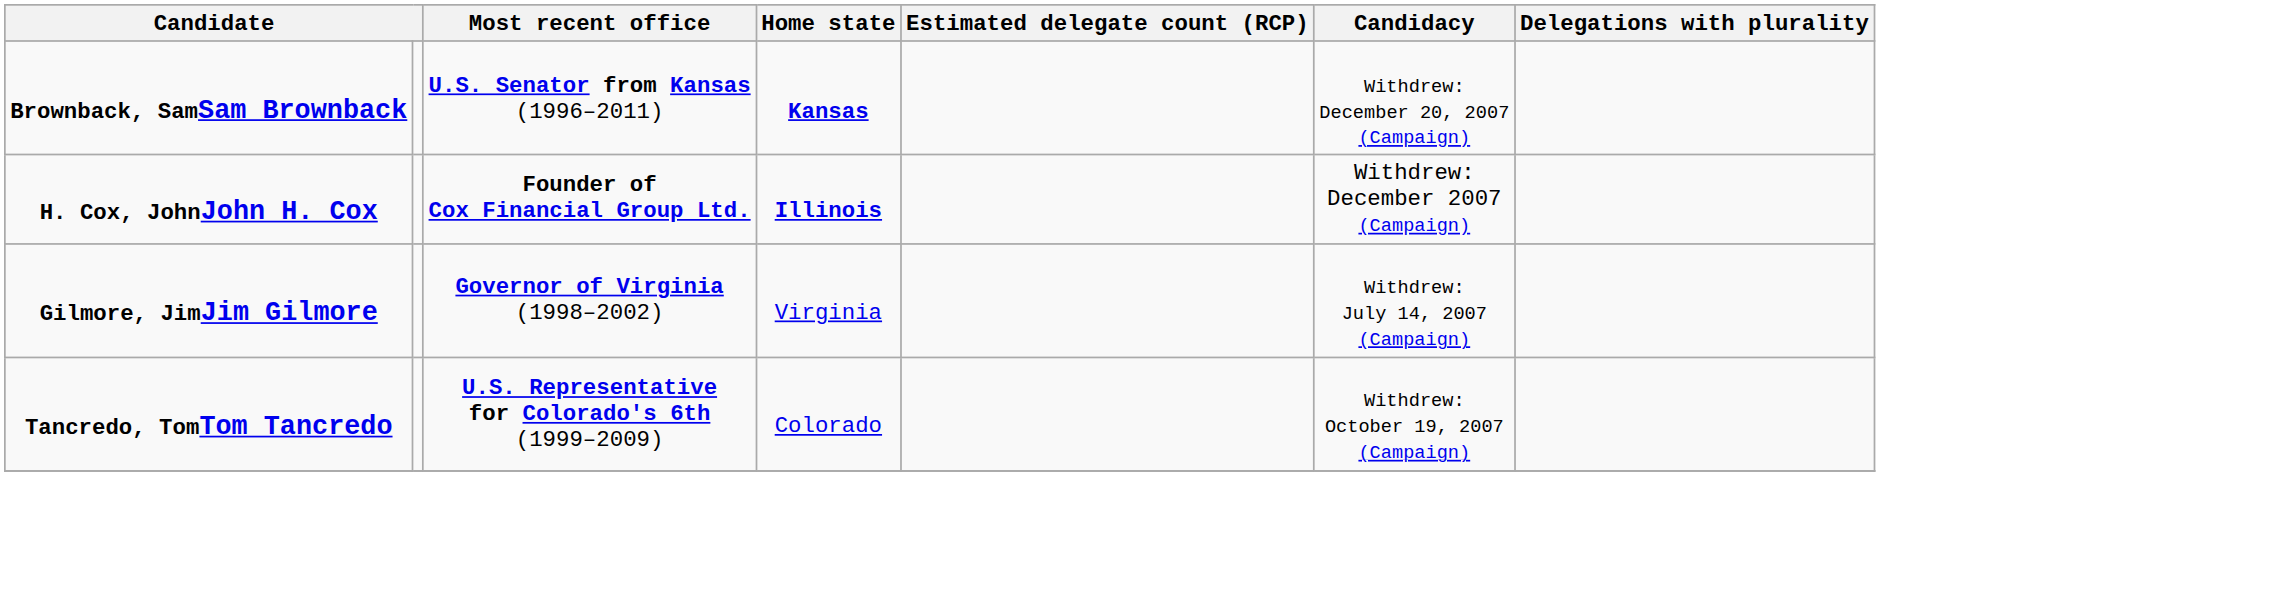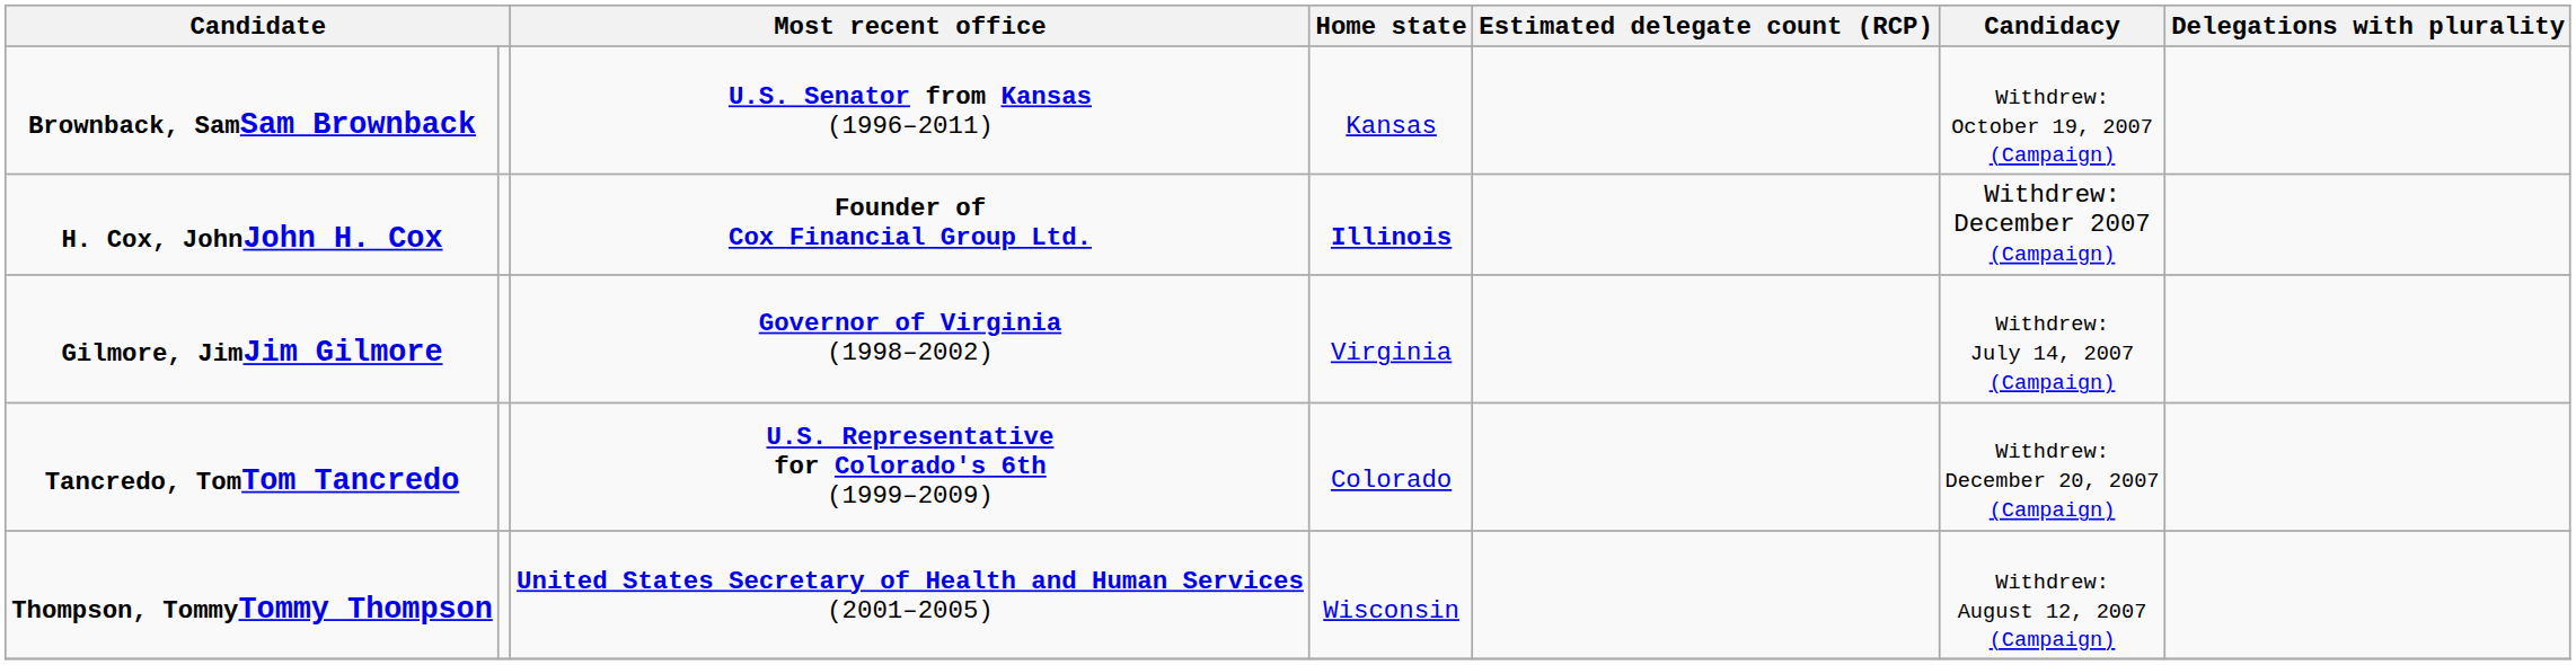Brownback, SamSam Brownback | Home state: bold -> normal
Brownback, SamSam Brownback | Candidacy: Withdrew: December 20, 2007 (Campaign) -> Withdrew: October 19, 2007 (Campaign)
Tancredo, TomTom Tancredo | Candidacy: Withdrew: October 19, 2007 (Campaign) -> Withdrew: December 20, 2007 (Campaign)
+ row: Thompson, TommyTommy Thompson | United States Secretary of Health and Human Services (2001–2005) | Wisconsin | Withdrew: August 12, 2007 (Campaign)
